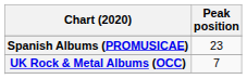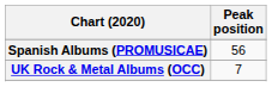Spanish Albums (PROMUSICAE) | Peak position: 23 -> 56
